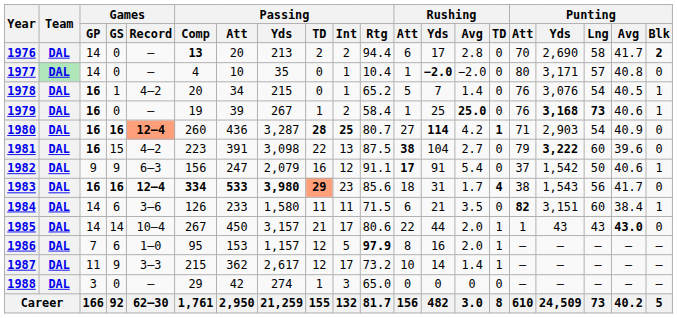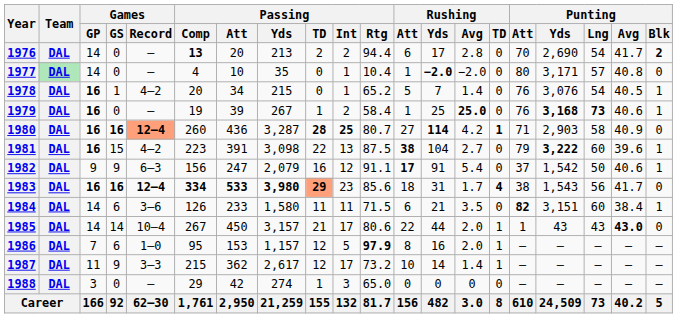1976 | Punting / Lng: 58 -> 54
1980 | Punting / Lng: 54 -> 58
1981 | Punting / Blk: 0 -> 1
